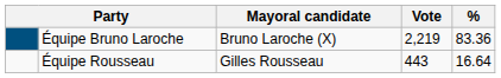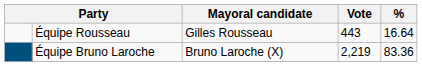rows swapped: Équipe Bruno Laroche <-> Équipe Rousseau
